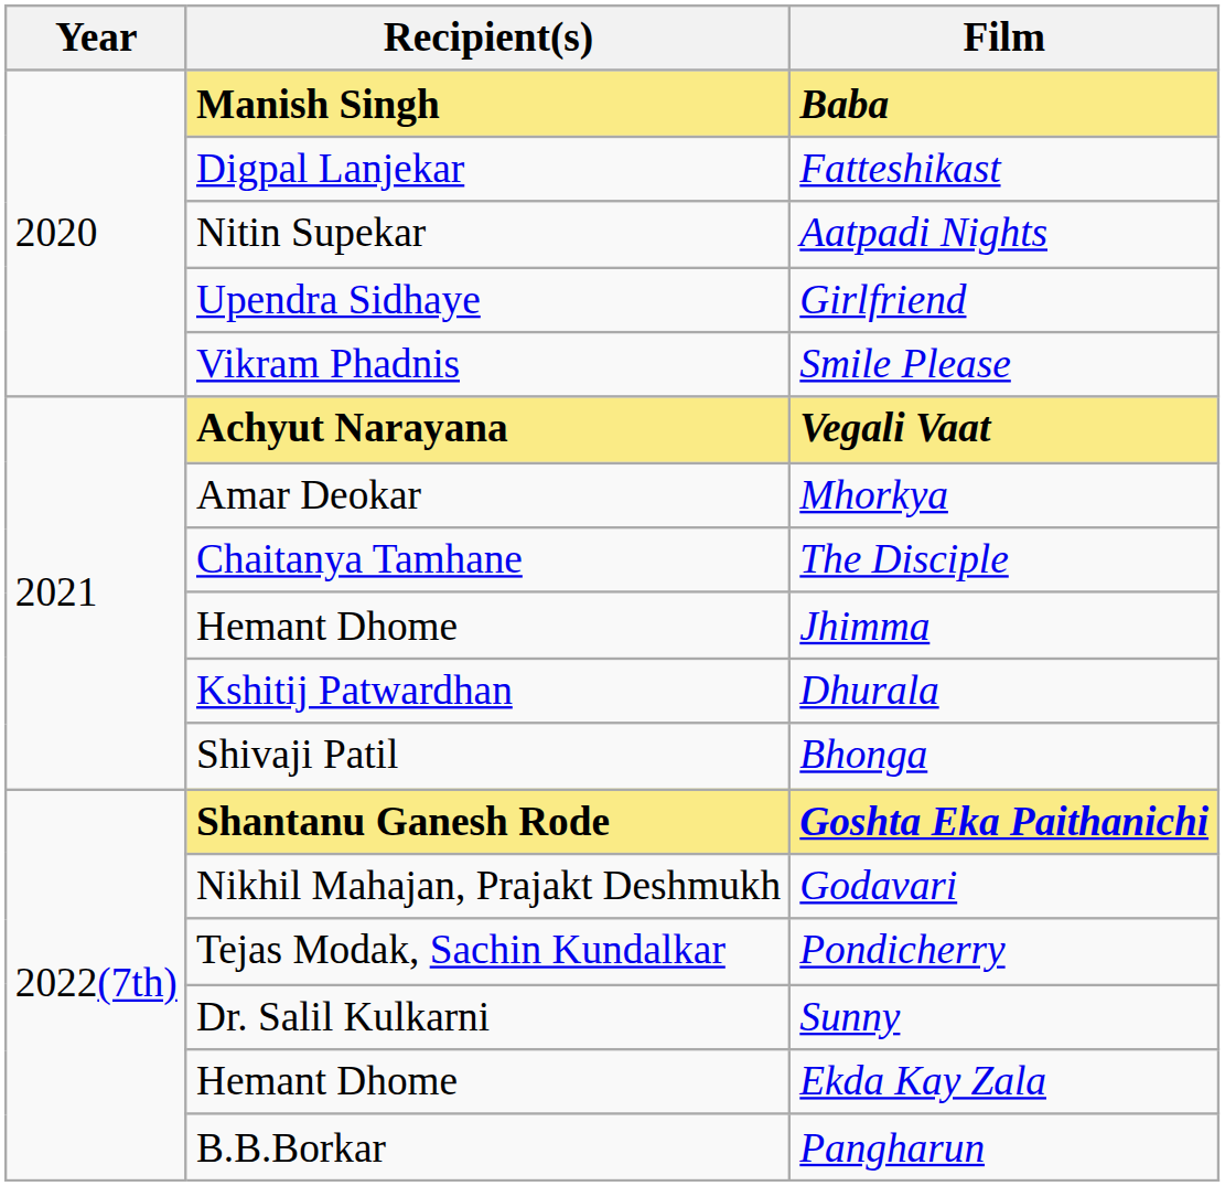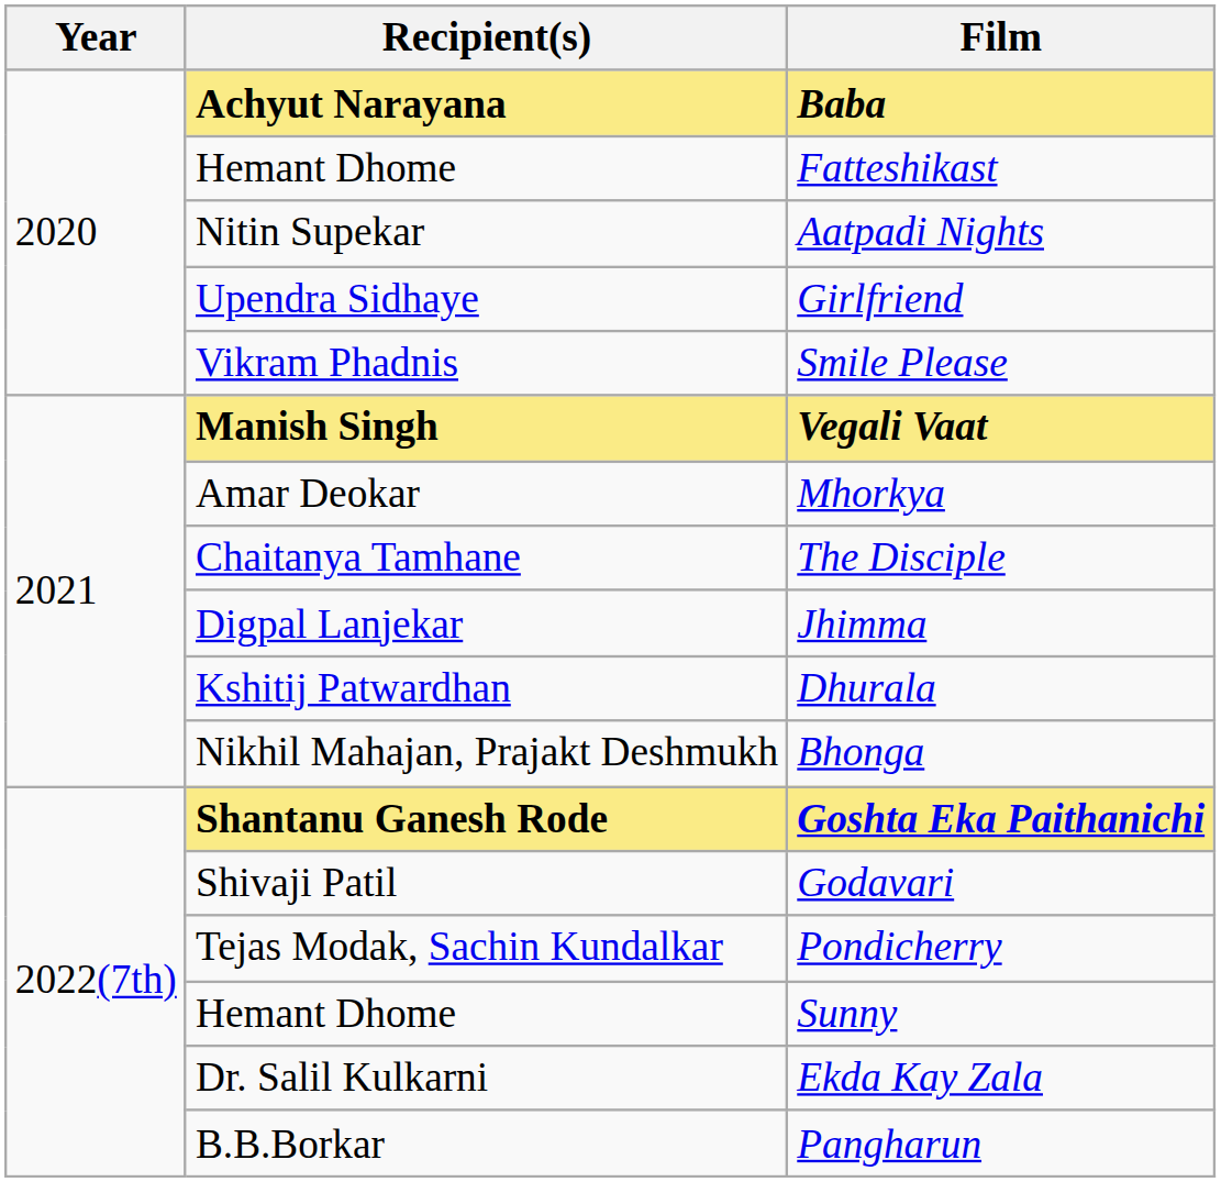Baba | Recipient(s): Manish Singh -> Achyut Narayana
Fatteshikast | Recipient(s): Digpal Lanjekar -> Hemant Dhome
Vegali Vaat | Recipient(s): Achyut Narayana -> Manish Singh
Jhimma | Recipient(s): Hemant Dhome -> Digpal Lanjekar
Bhonga | Recipient(s): Shivaji Patil -> Nikhil Mahajan, Prajakt Deshmukh
Godavari | Recipient(s): Nikhil Mahajan, Prajakt Deshmukh -> Shivaji Patil
Sunny | Recipient(s): Dr. Salil Kulkarni -> Hemant Dhome
Ekda Kay Zala | Recipient(s): Hemant Dhome -> Dr. Salil Kulkarni
